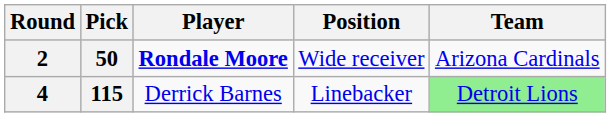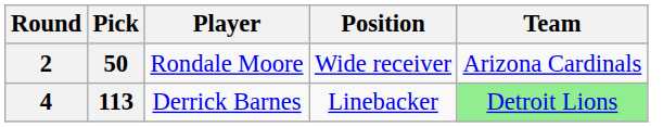2 | Player: bold -> normal
4 | Pick: 115 -> 113
